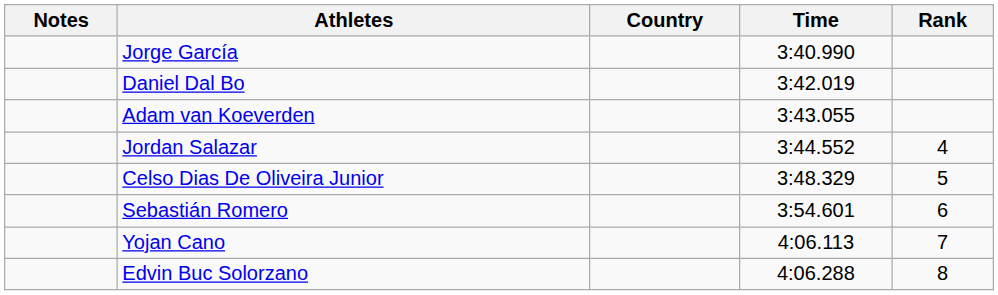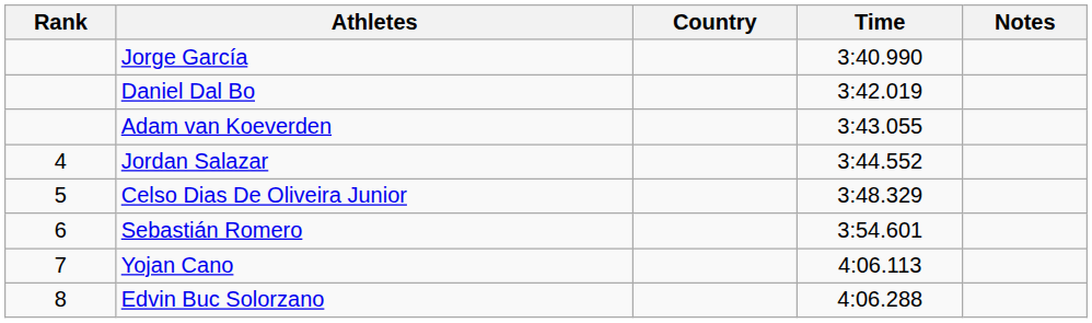columns swapped: Rank <-> Notes
